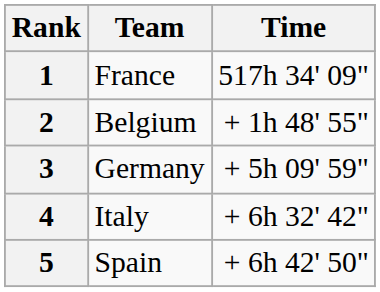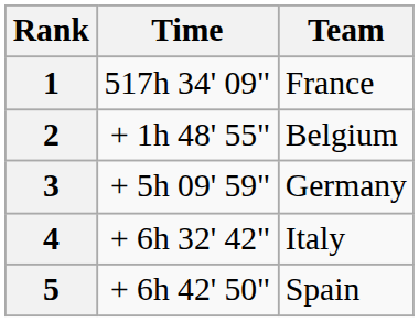columns swapped: Team <-> Time
